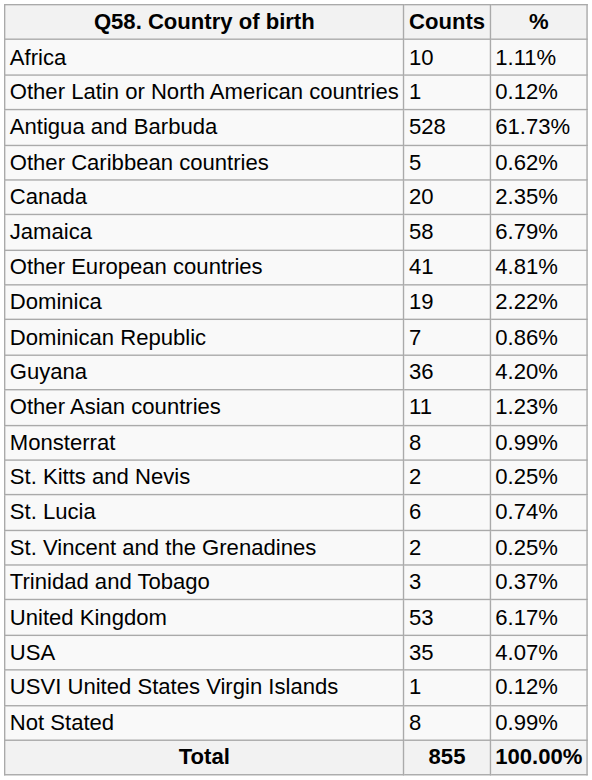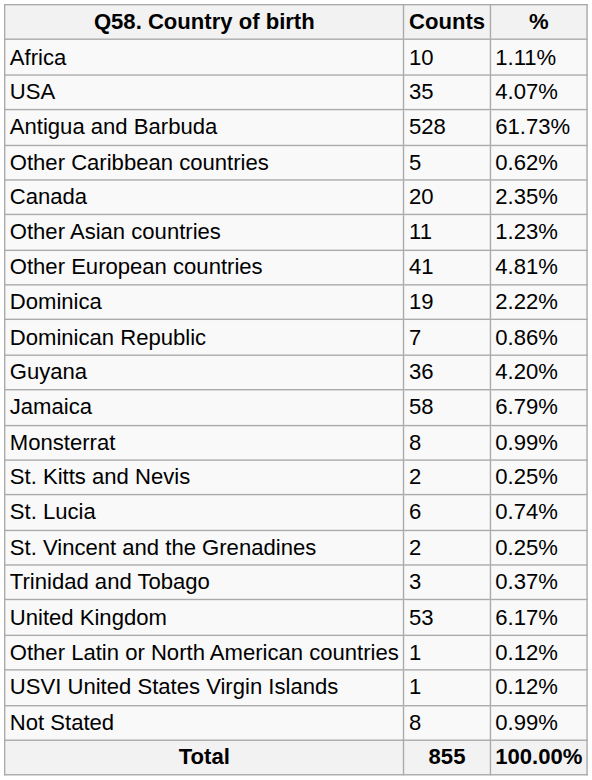rows swapped: Other Latin or North American countries <-> USA
rows swapped: Other Asian countries <-> Jamaica
